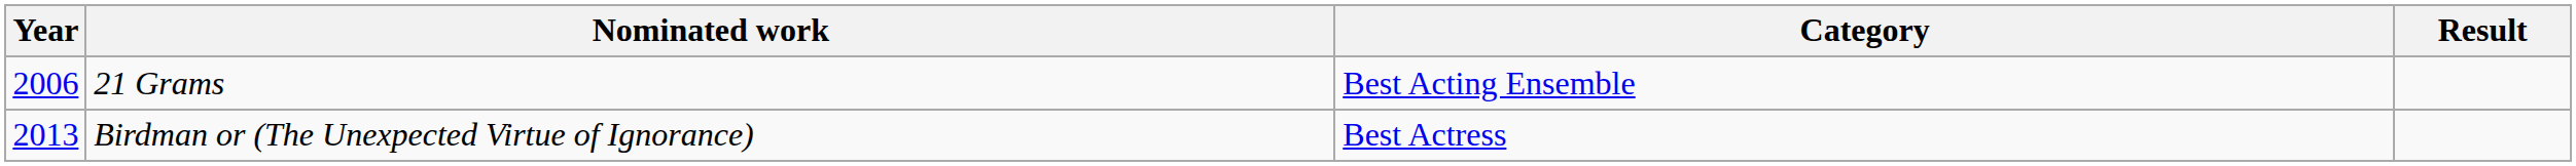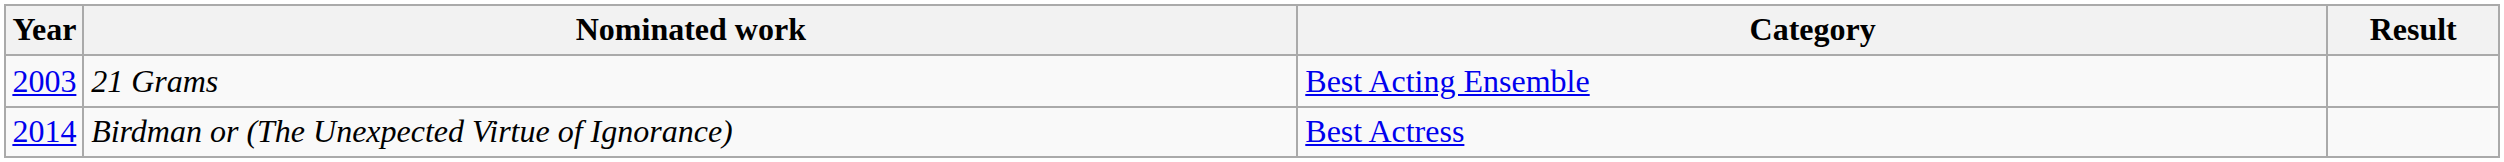21 Grams | Year: 2006 -> 2003
Birdman or (The Unexpected Virtue of Ignorance) | Year: 2013 -> 2014
